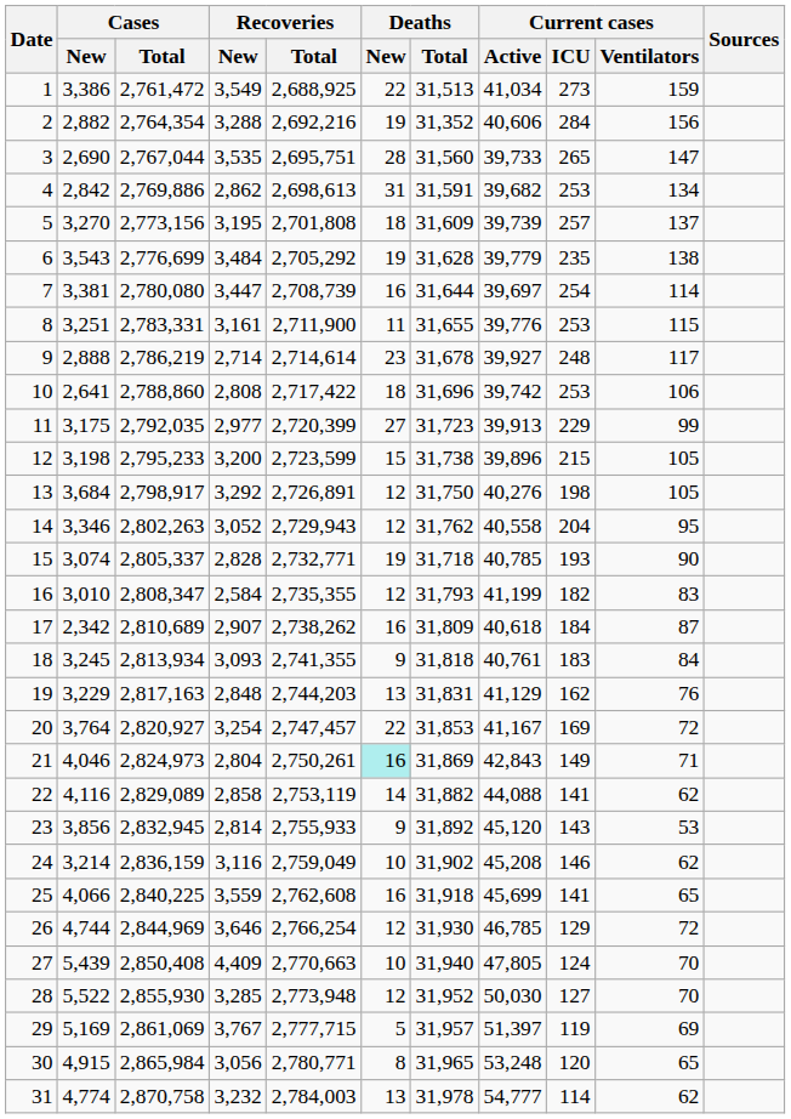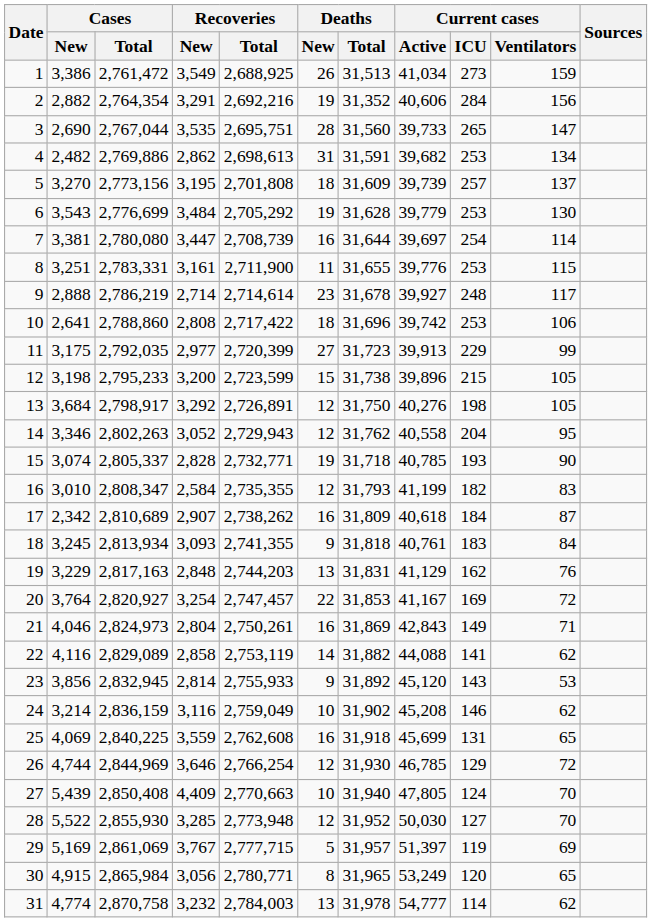1 | Deaths / New: 22 -> 26
2 | Recoveries / New: 3,288 -> 3,291
4 | Cases / New: 2,842 -> 2,482
6 | Current cases / ICU: 235 -> 253
6 | Current cases / Ventilators: 138 -> 130
21 | Deaths / New: paleturquoise background -> no background
25 | Cases / New: 4,066 -> 4,069
25 | Current cases / ICU: 141 -> 131
30 | Current cases / Active: 53,248 -> 53,249
